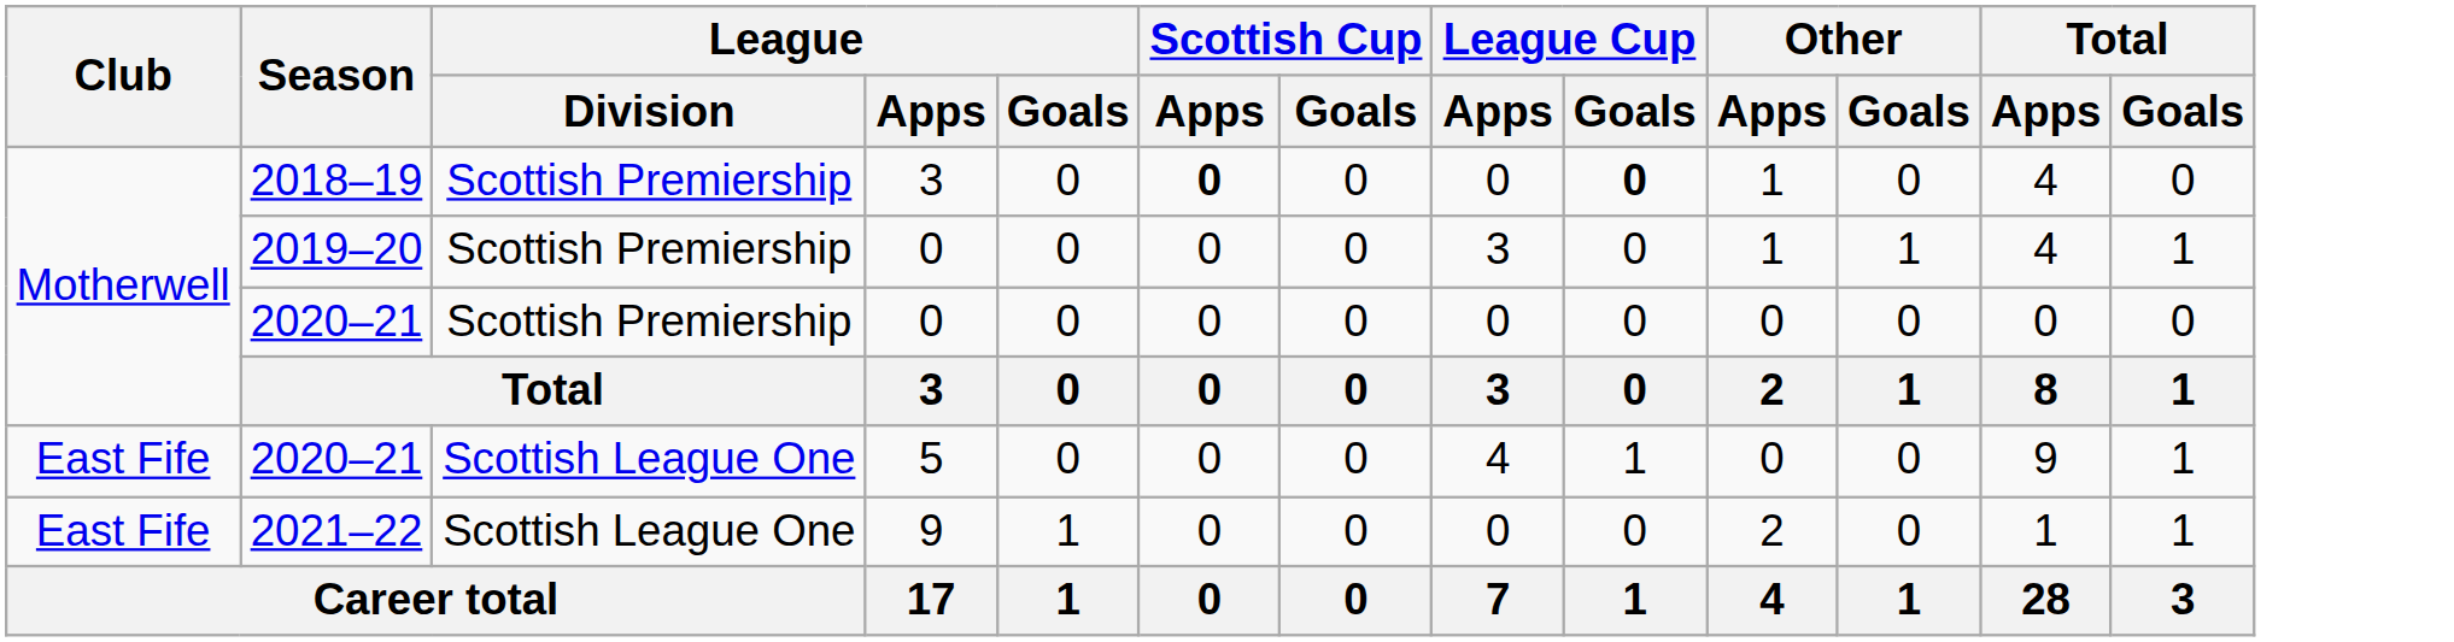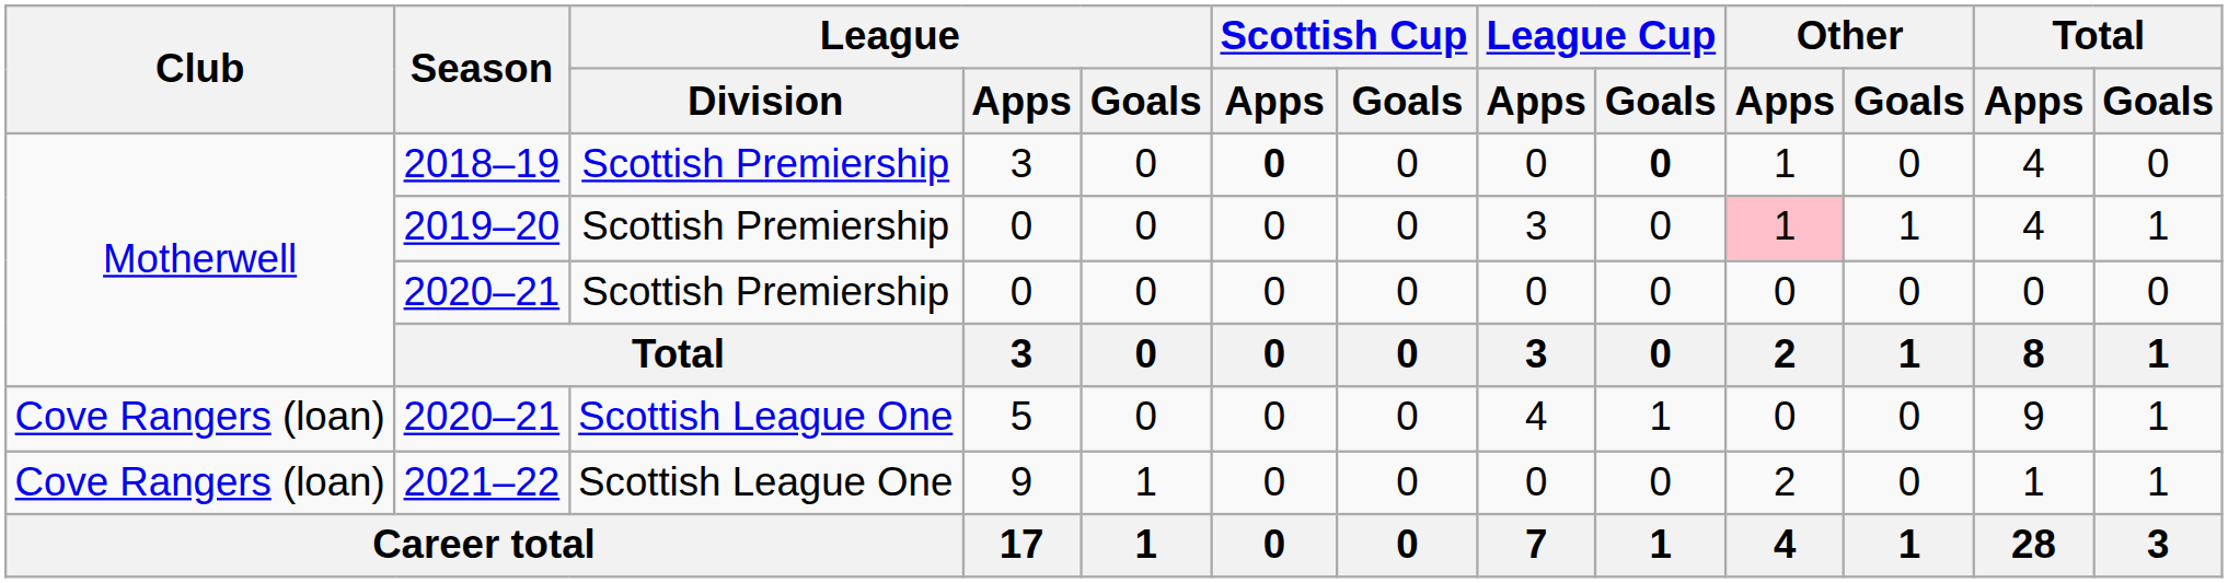2019–20 | Other / Apps: no background -> pink background
2020–21 / 5 | Club: East Fife -> Cove Rangers (loan)
2021–22 | Club: East Fife -> Cove Rangers (loan)
